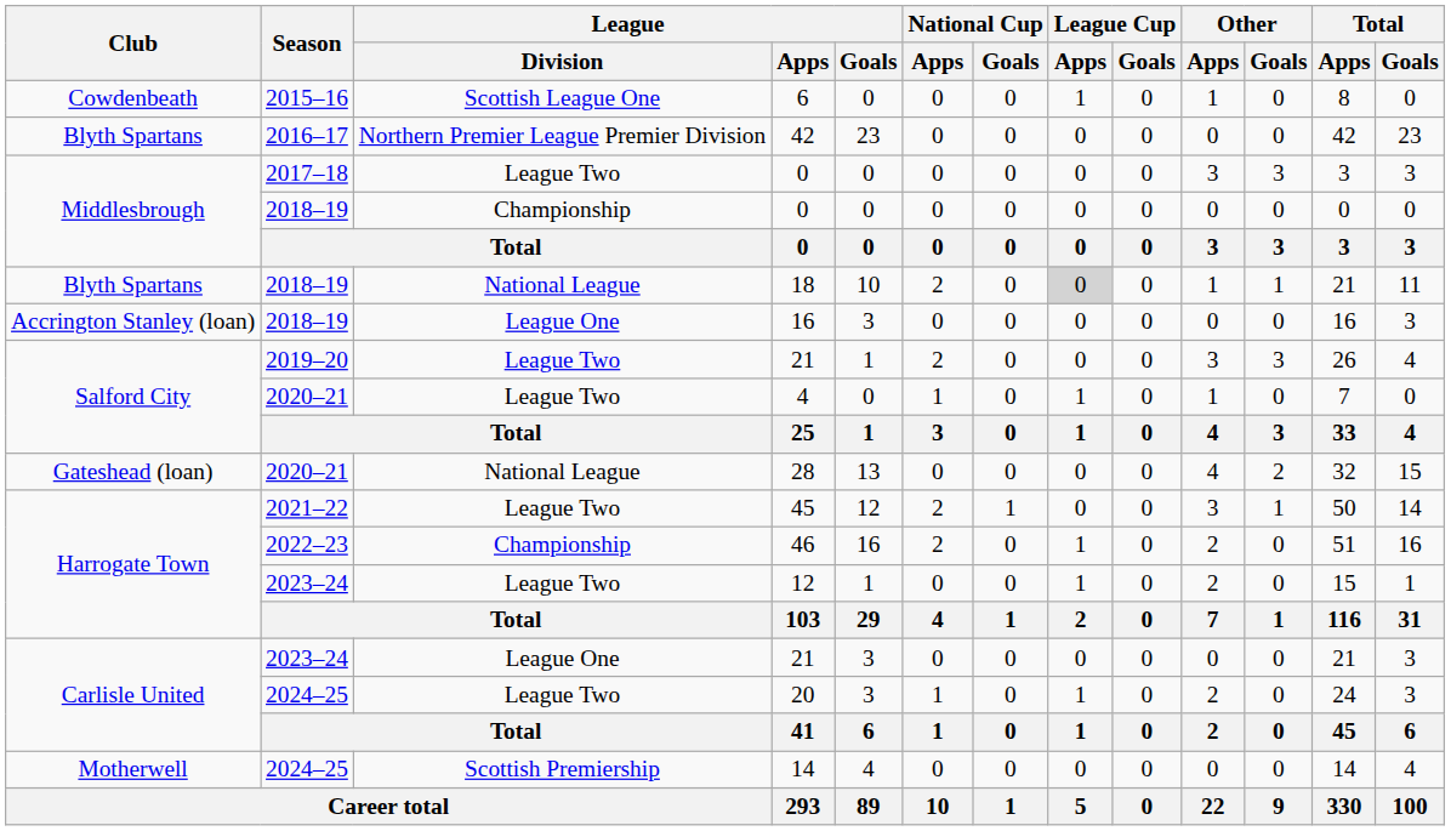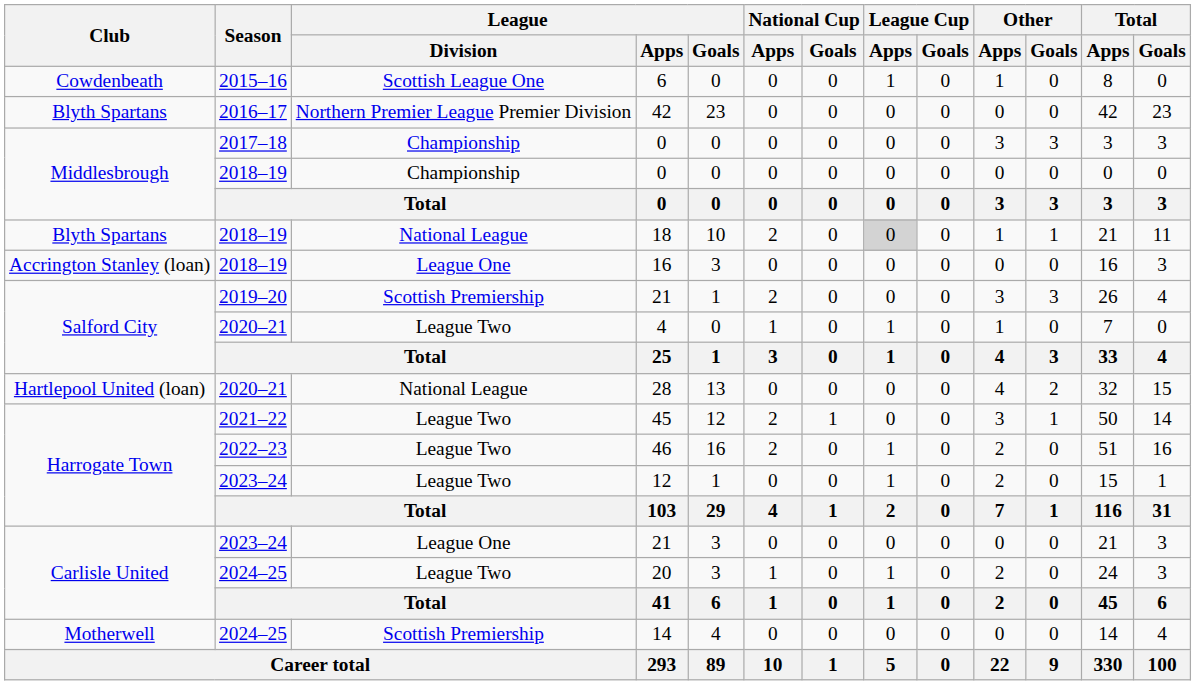2017–18 / 0 | League / Division: League Two -> Championship
2019–20 / 21 | League / Division: League Two -> Scottish Premiership
28 | Club: Gateshead (loan) -> Hartlepool United (loan)
46 | League / Division: Championship -> League Two
